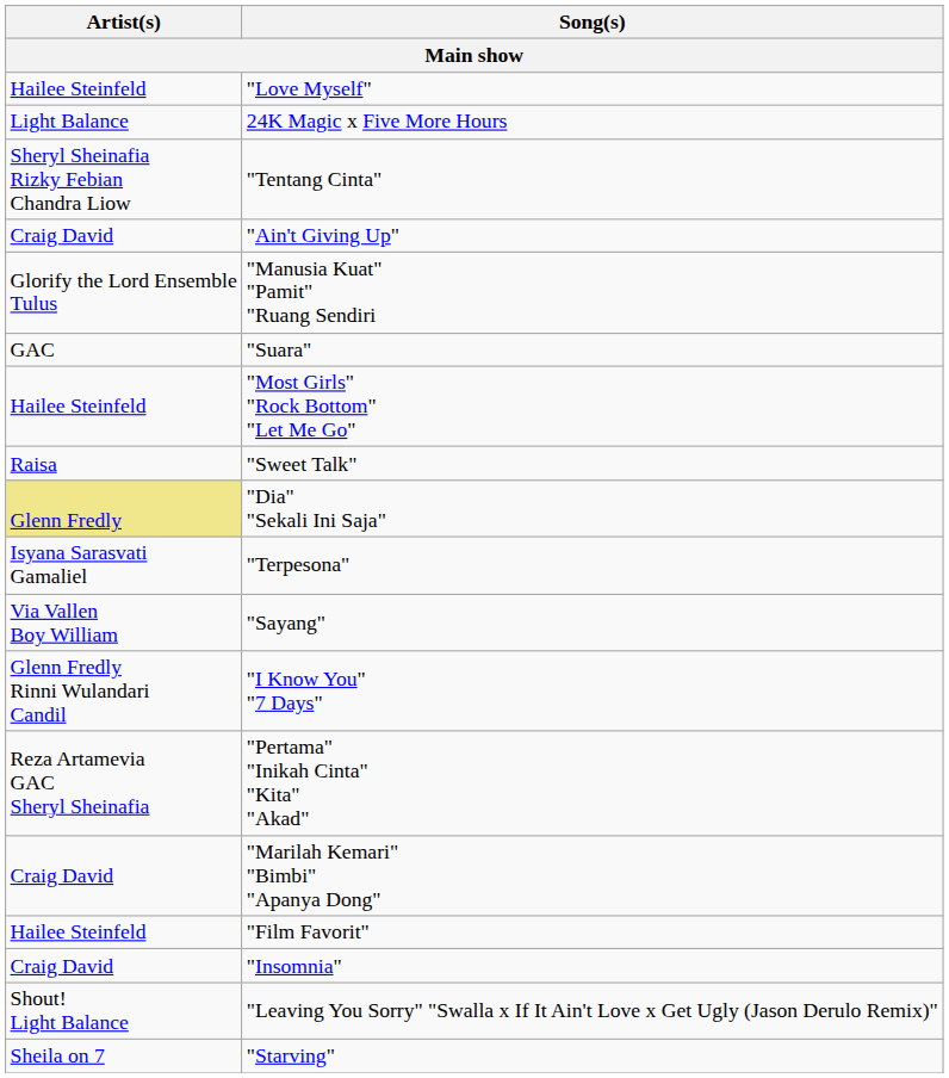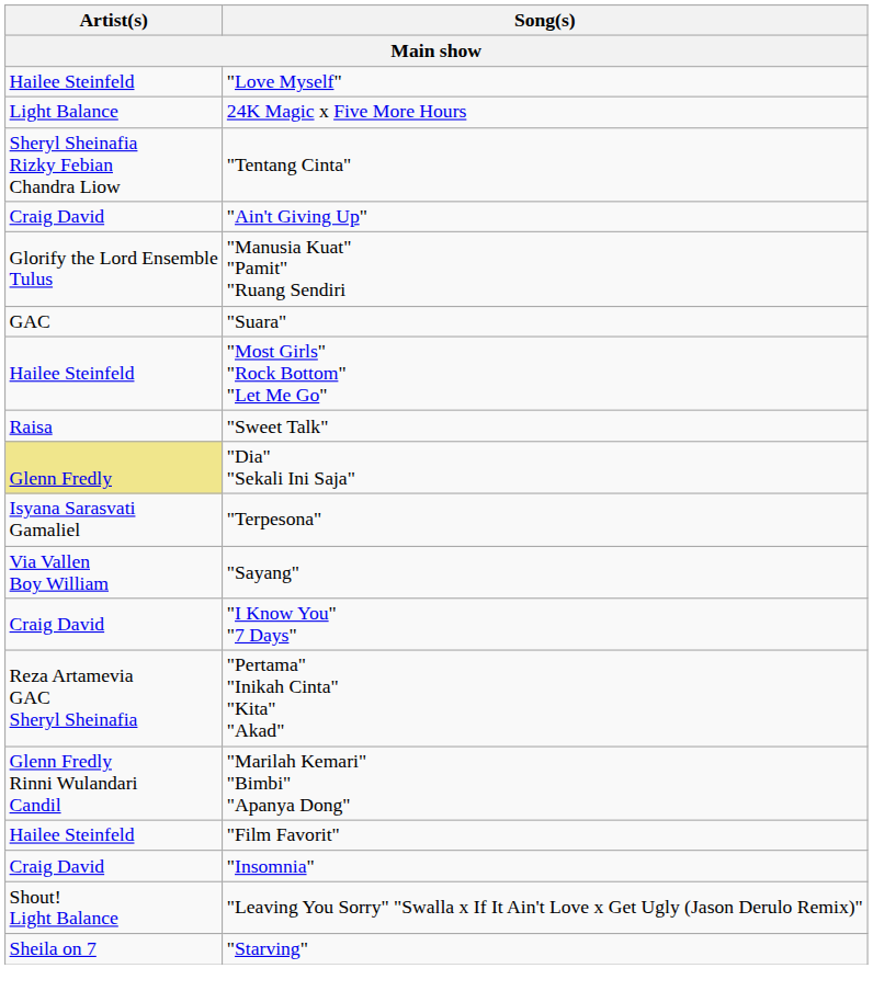"I Know You" "7 Days" | Artist(s): Glenn Fredly Rinni Wulandari Candil -> Craig David
"Marilah Kemari" "Bimbi" "Apanya Dong" | Artist(s): Craig David -> Glenn Fredly Rinni Wulandari Candil
